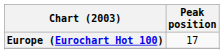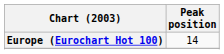Europe (Eurochart Hot 100) | Peak position: 17 -> 14
